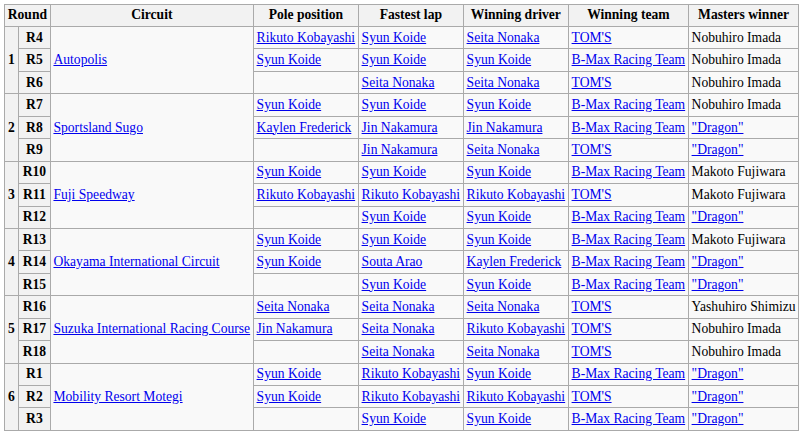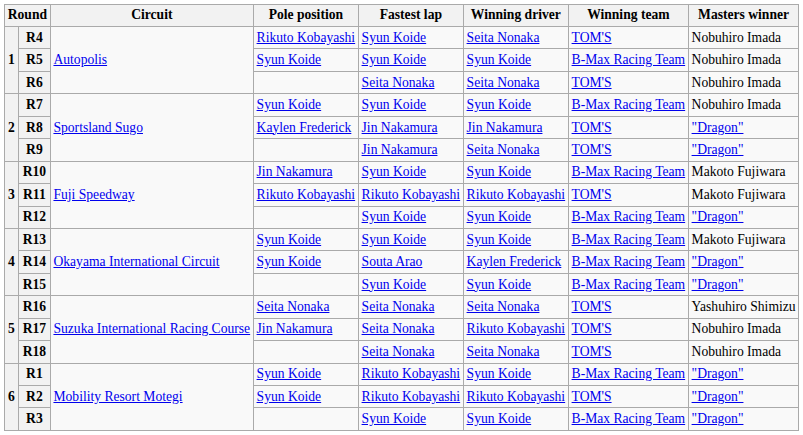R8 | Winning team: B-Max Racing Team -> TOM'S
R10 | Pole position: Syun Koide -> Jin Nakamura
